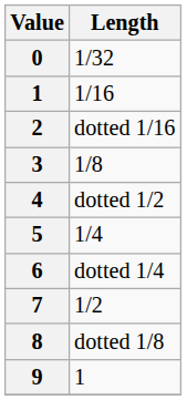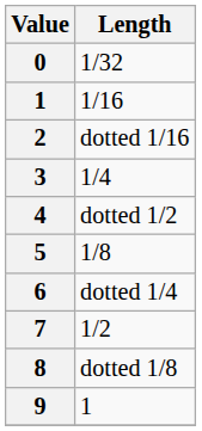3 | Length: 1/8 -> 1/4
5 | Length: 1/4 -> 1/8
